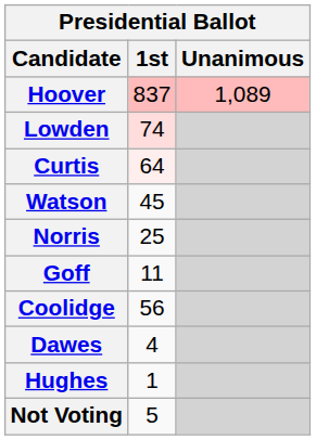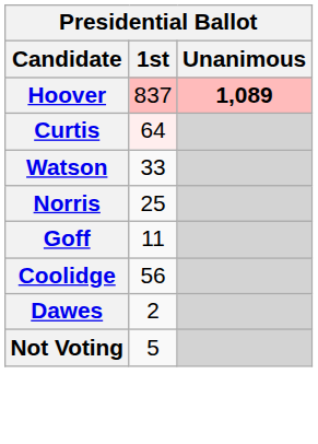Hoover | Unanimous: normal -> bold
- row: Lowden | 74
Watson | 1st: 45 -> 33
Dawes | 1st: 4 -> 2
- row: Hughes | 1
